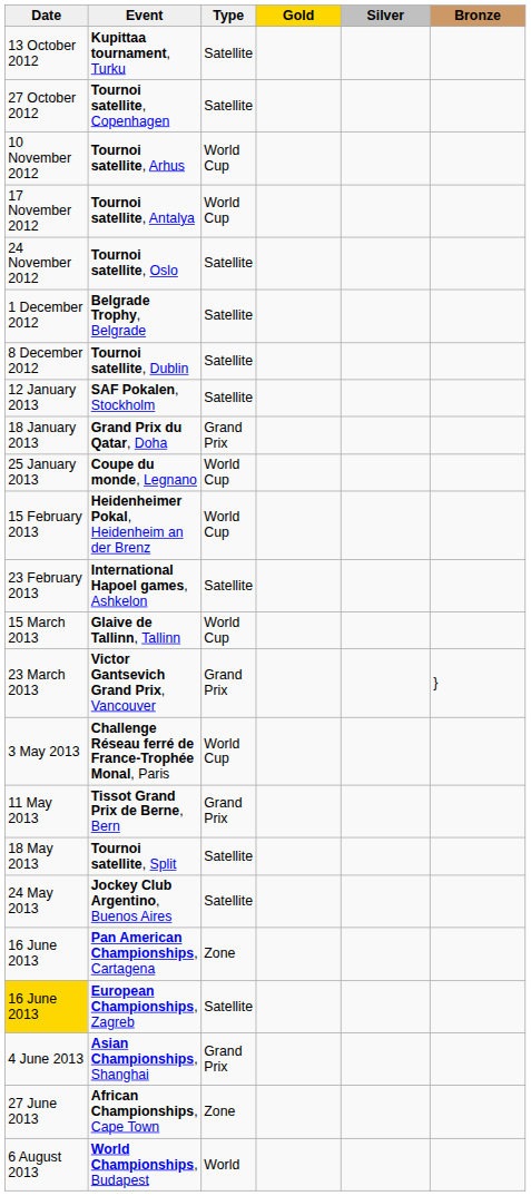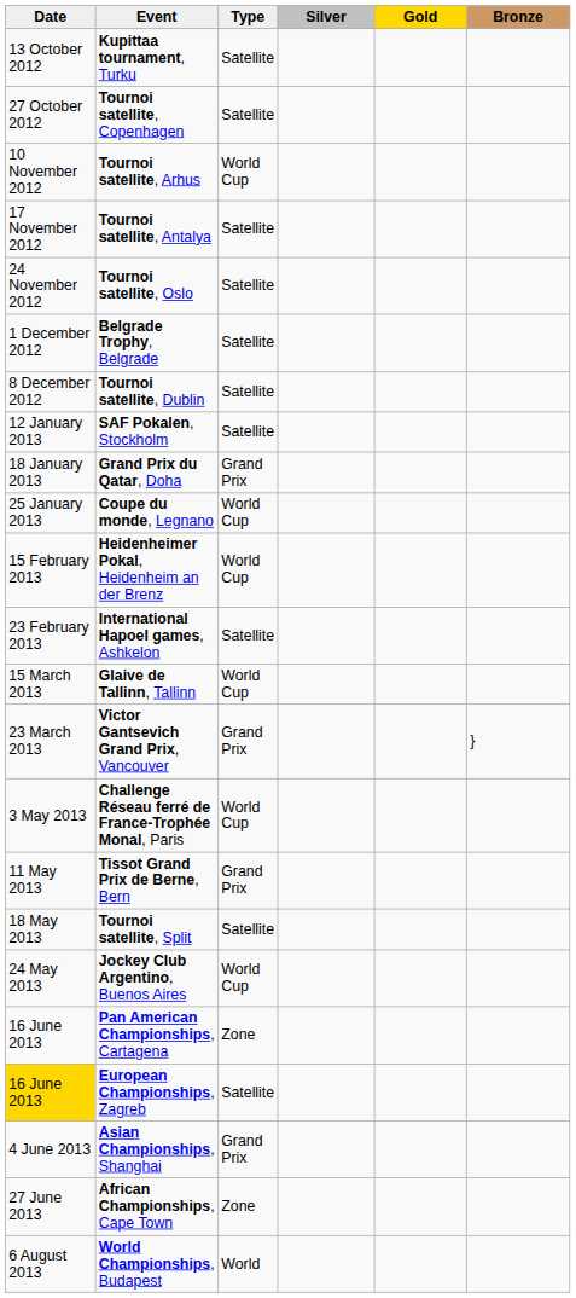columns swapped: Gold <-> Silver
Tournoi satellite, Antalya | Type: World Cup -> Satellite
Jockey Club Argentino, Buenos Aires | Type: Satellite -> World Cup
